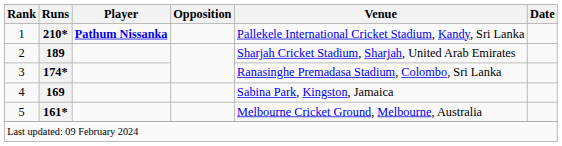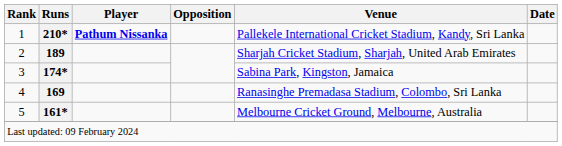3 | Venue: Ranasinghe Premadasa Stadium, Colombo, Sri Lanka -> Sabina Park, Kingston, Jamaica
4 | Venue: Sabina Park, Kingston, Jamaica -> Ranasinghe Premadasa Stadium, Colombo, Sri Lanka
